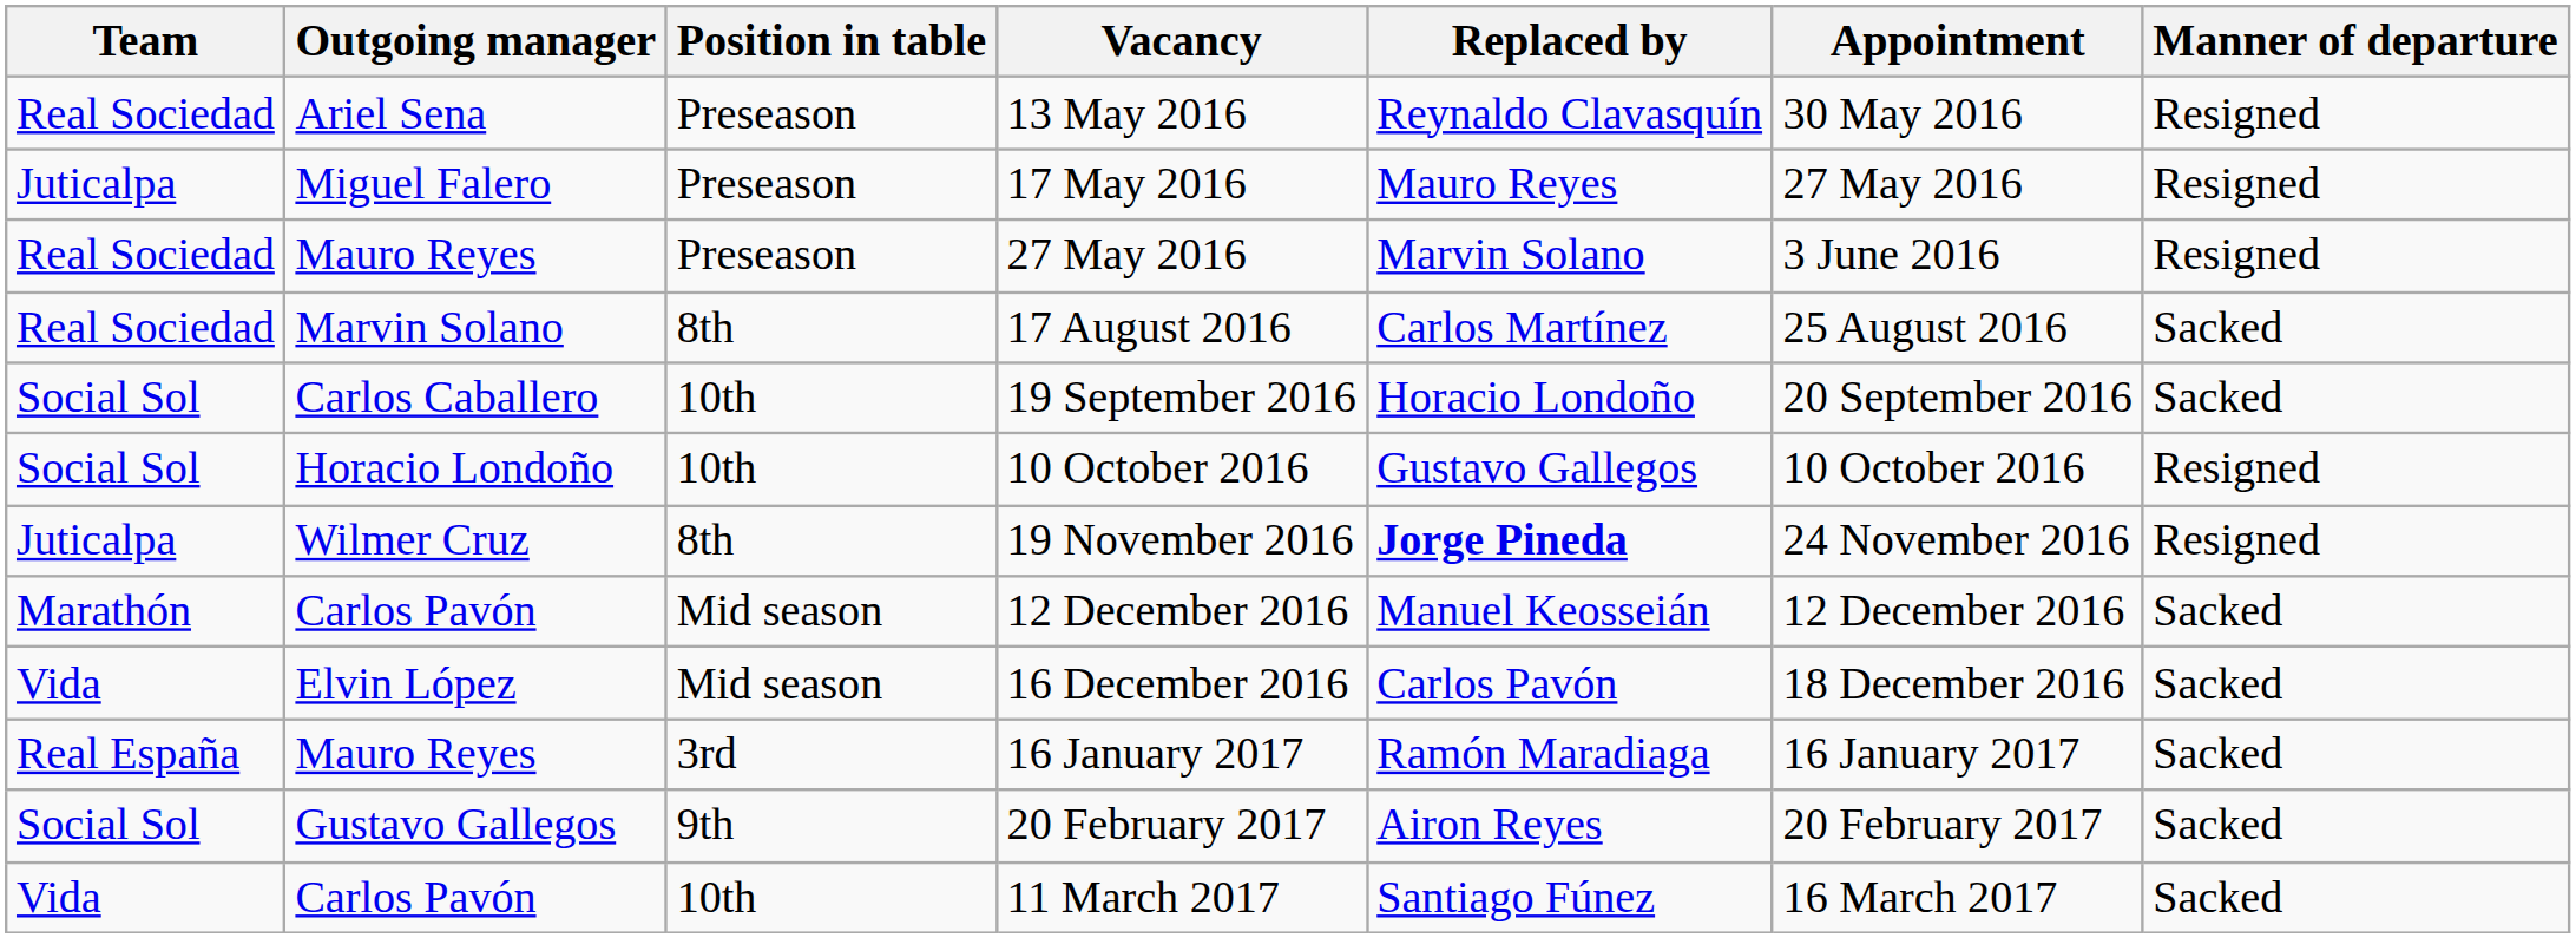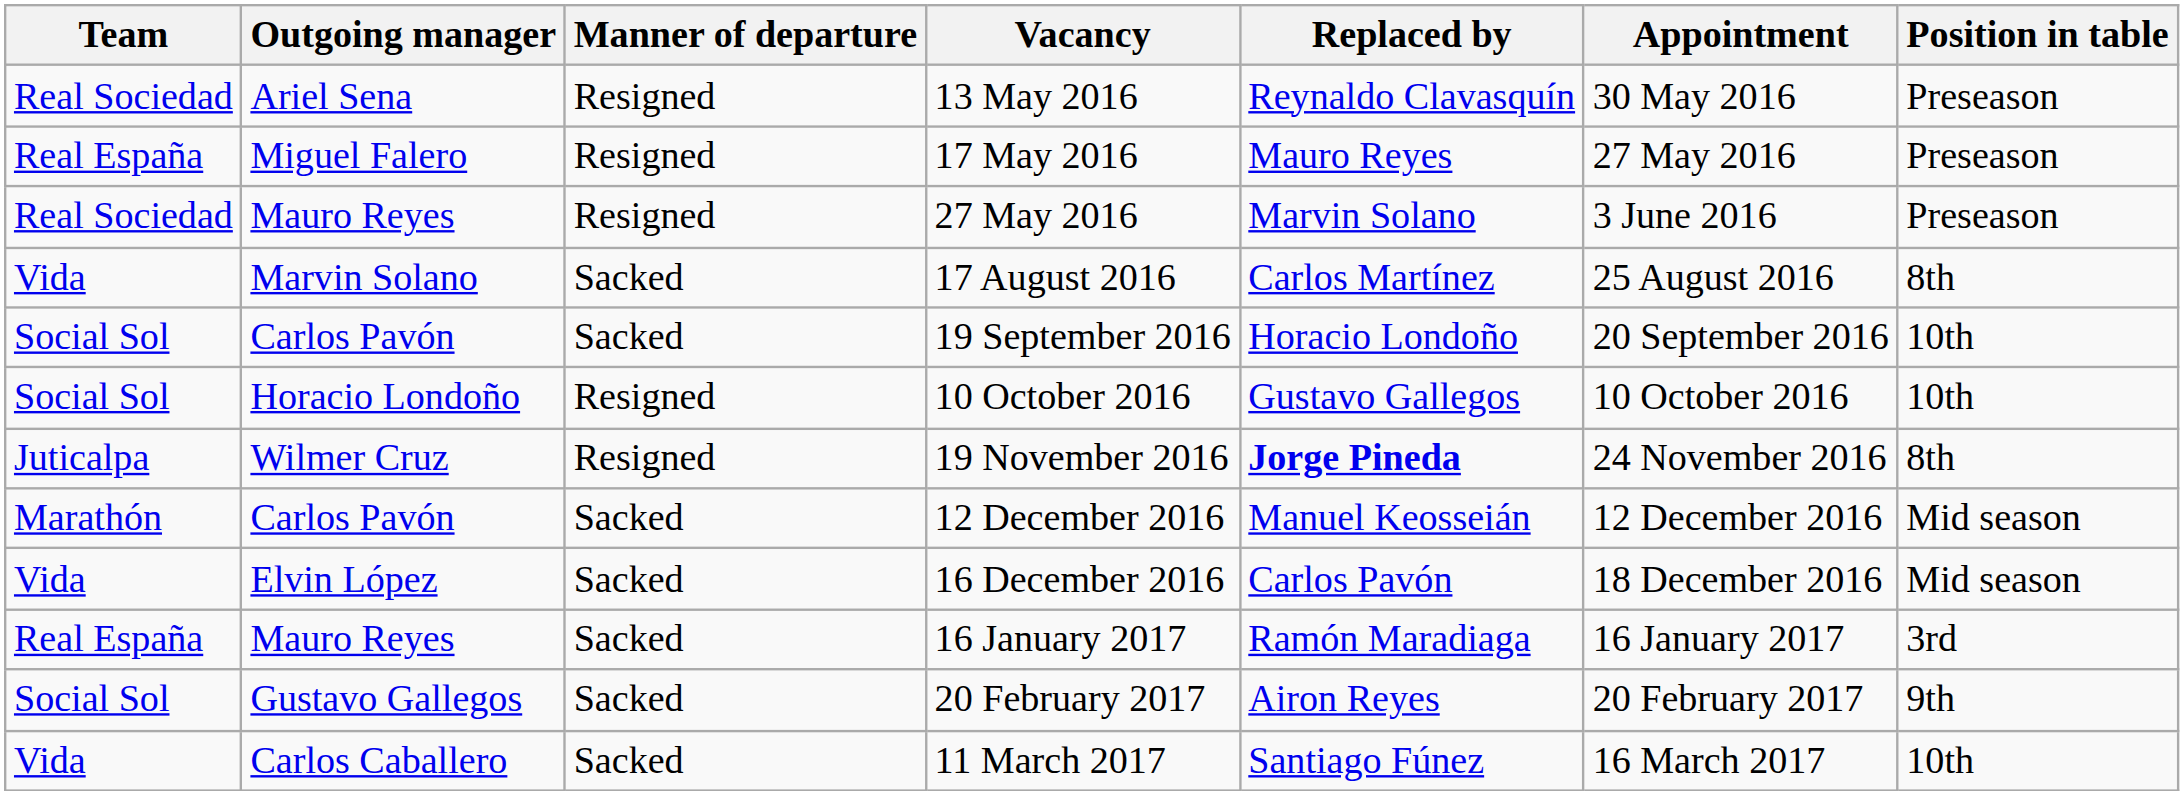columns swapped: Manner of departure <-> Position in table
17 May 2016 | Team: Juticalpa -> Real España
17 August 2016 | Team: Real Sociedad -> Vida
19 September 2016 | Outgoing manager: Carlos Caballero -> Carlos Pavón
11 March 2017 | Outgoing manager: Carlos Pavón -> Carlos Caballero
